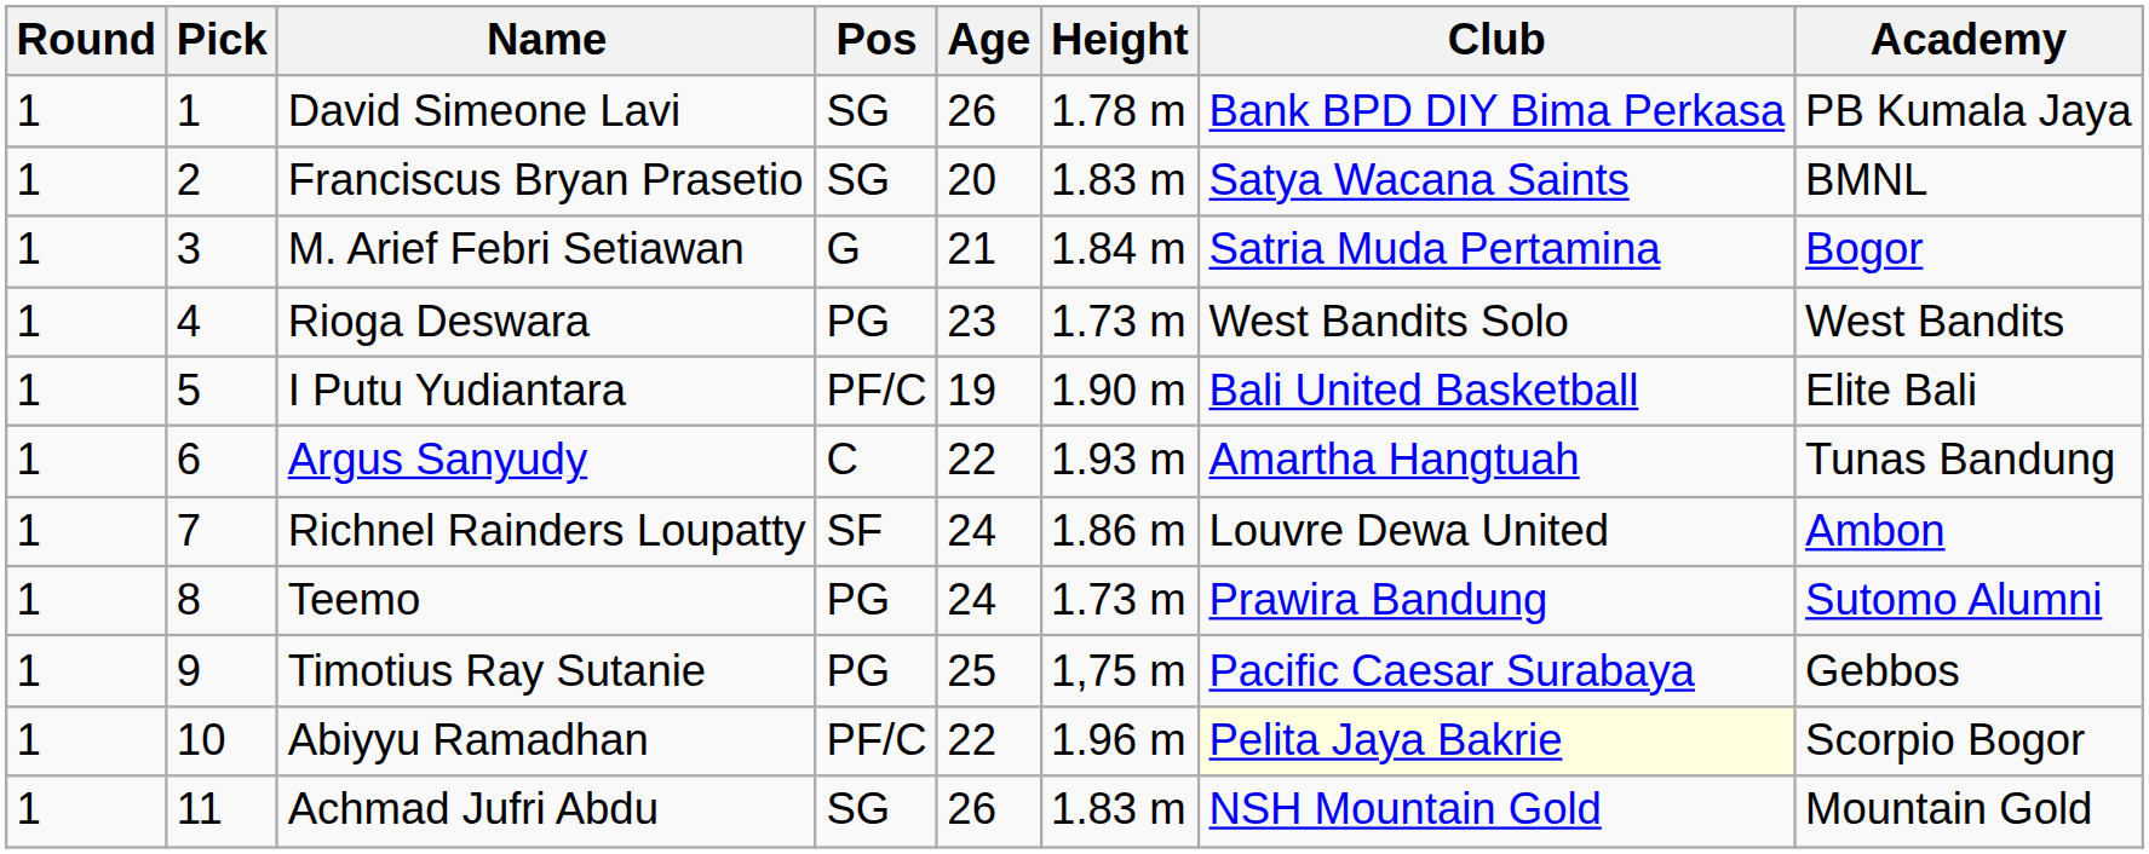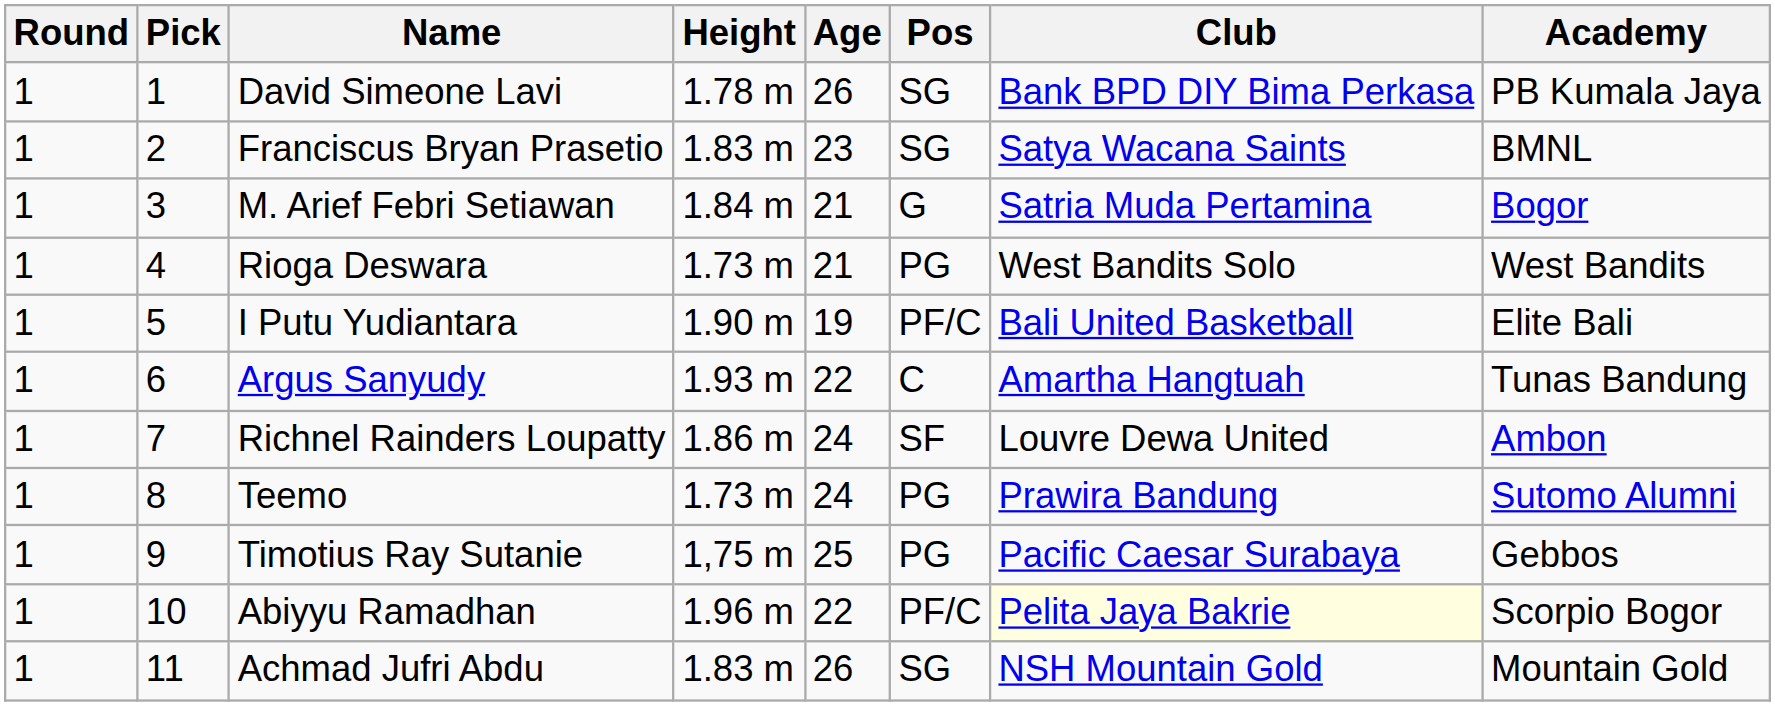columns swapped: Pos <-> Height
Franciscus Bryan Prasetio | Age: 20 -> 23
Rioga Deswara | Age: 23 -> 21
